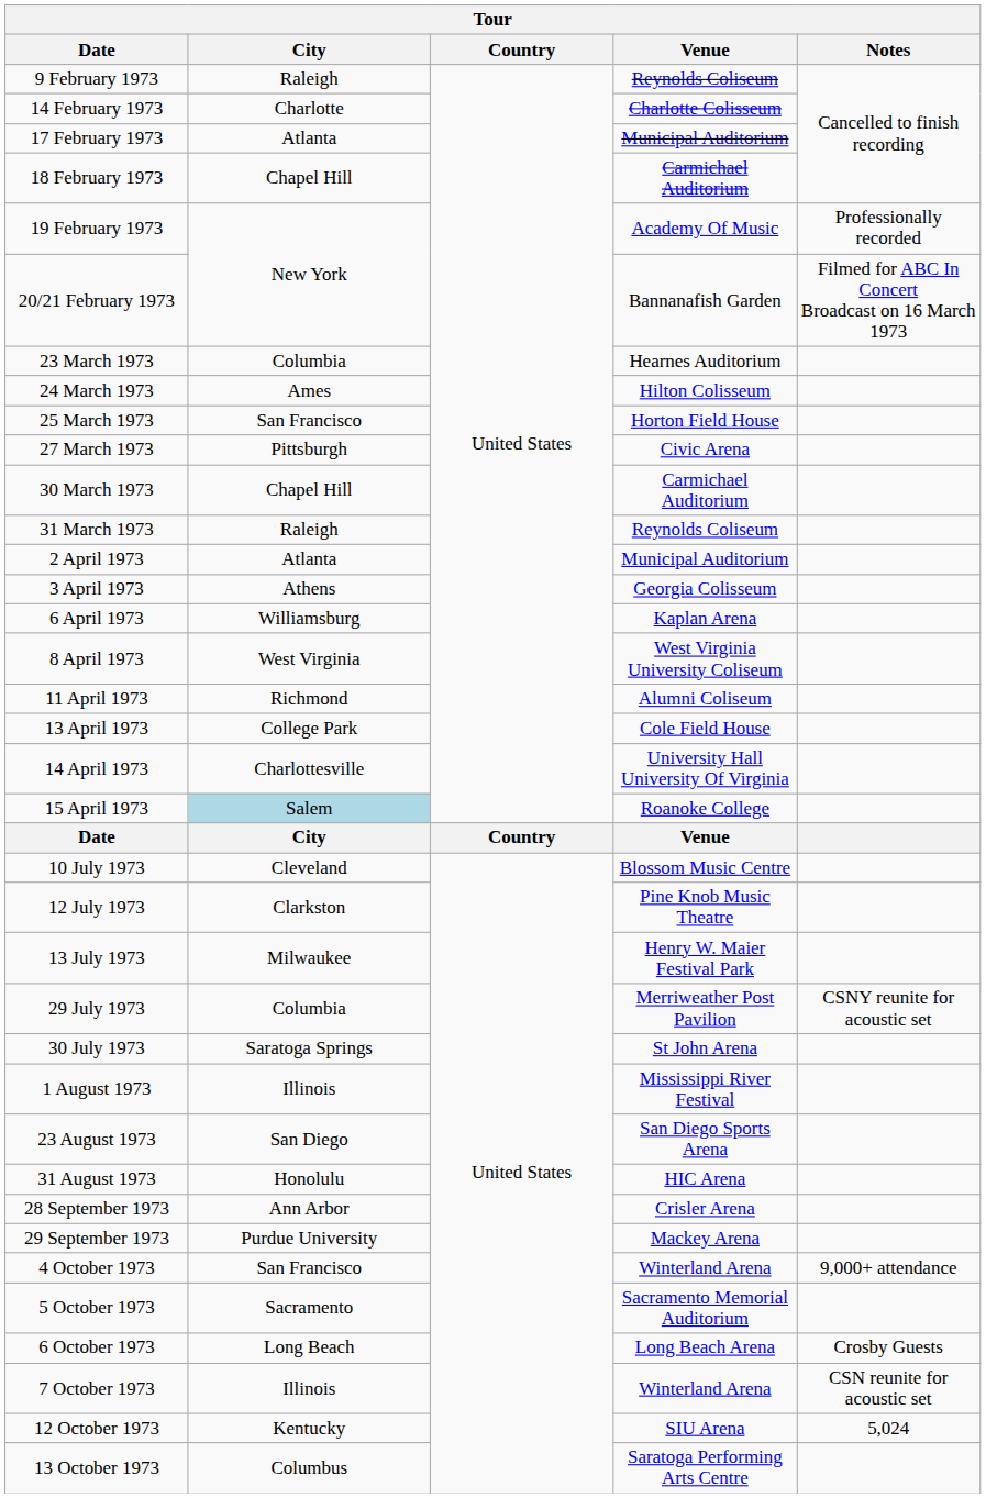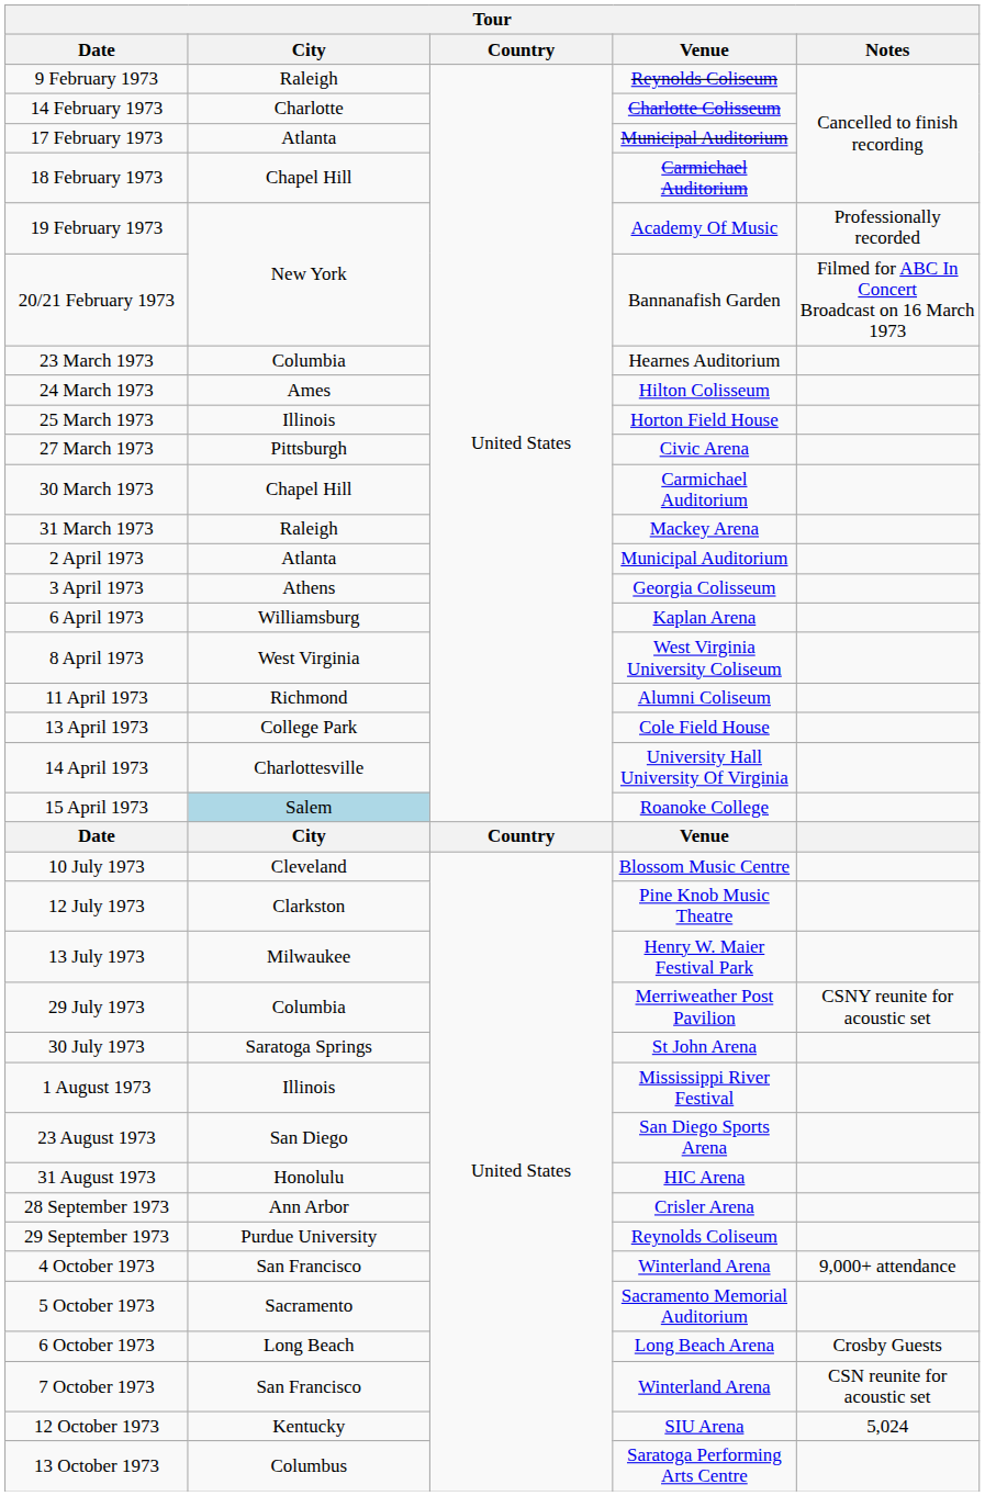25 March 1973 | City: San Francisco -> Illinois
31 March 1973 | Venue: Reynolds Coliseum -> Mackey Arena
29 September 1973 | Venue: Mackey Arena -> Reynolds Coliseum
7 October 1973 | City: Illinois -> San Francisco
